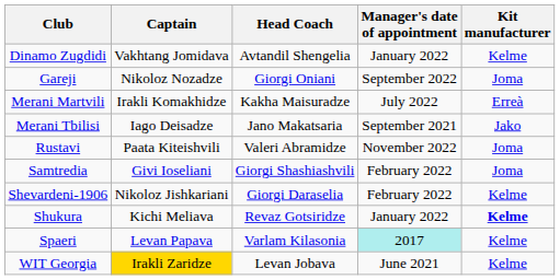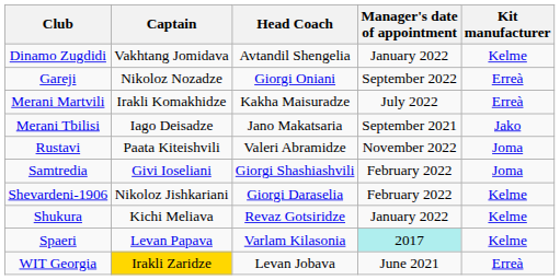Gareji | Kit manufacturer: Joma -> Erreà
Shukura | Kit manufacturer: bold -> normal
WIT Georgia | Kit manufacturer: Kelme -> Erreà
